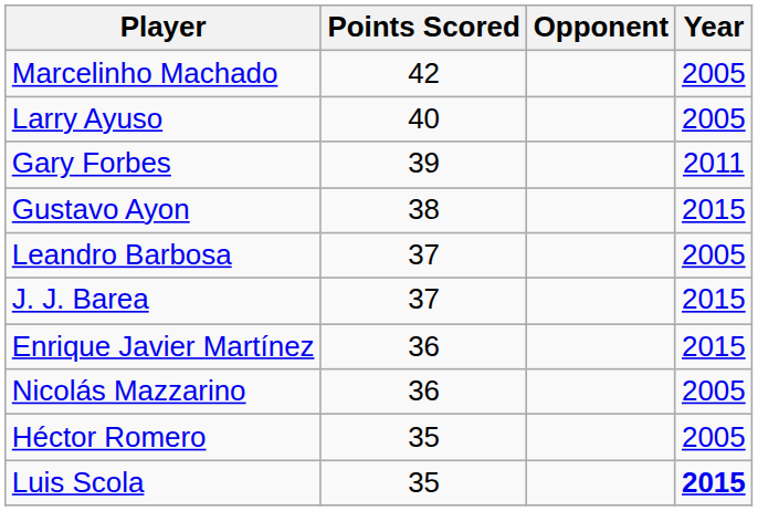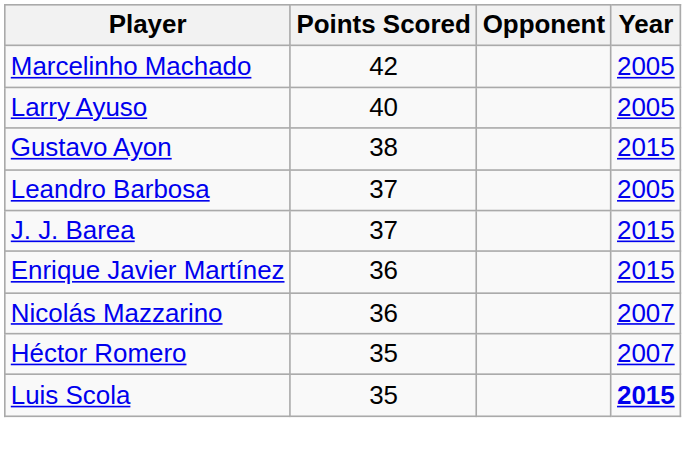- row: Gary Forbes | 39 | 2011
Nicolás Mazzarino | Year: 2005 -> 2007
Héctor Romero | Year: 2005 -> 2007
